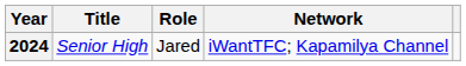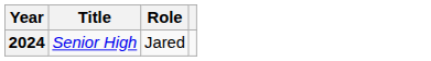- column: Network | iWantTFC; Kapamilya Channel
